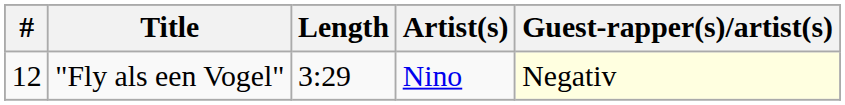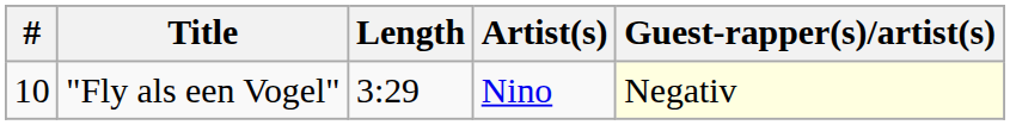"Fly als een Vogel" | #: 12 -> 10
